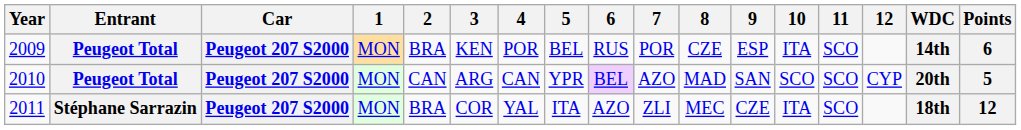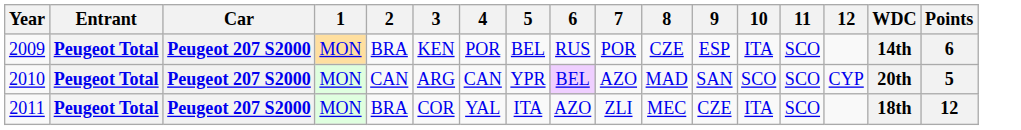2011 | Entrant: Stéphane Sarrazin -> Peugeot Total
